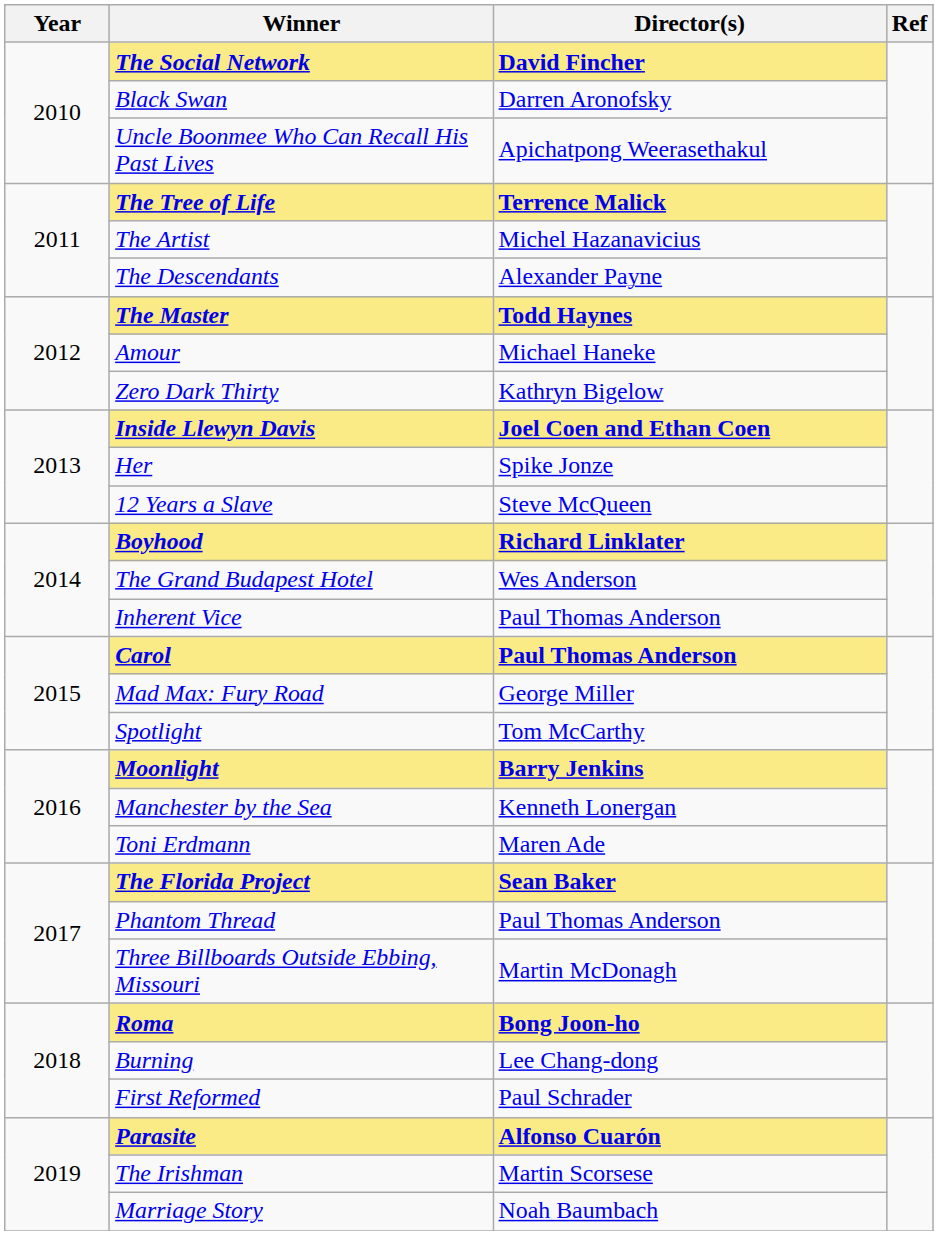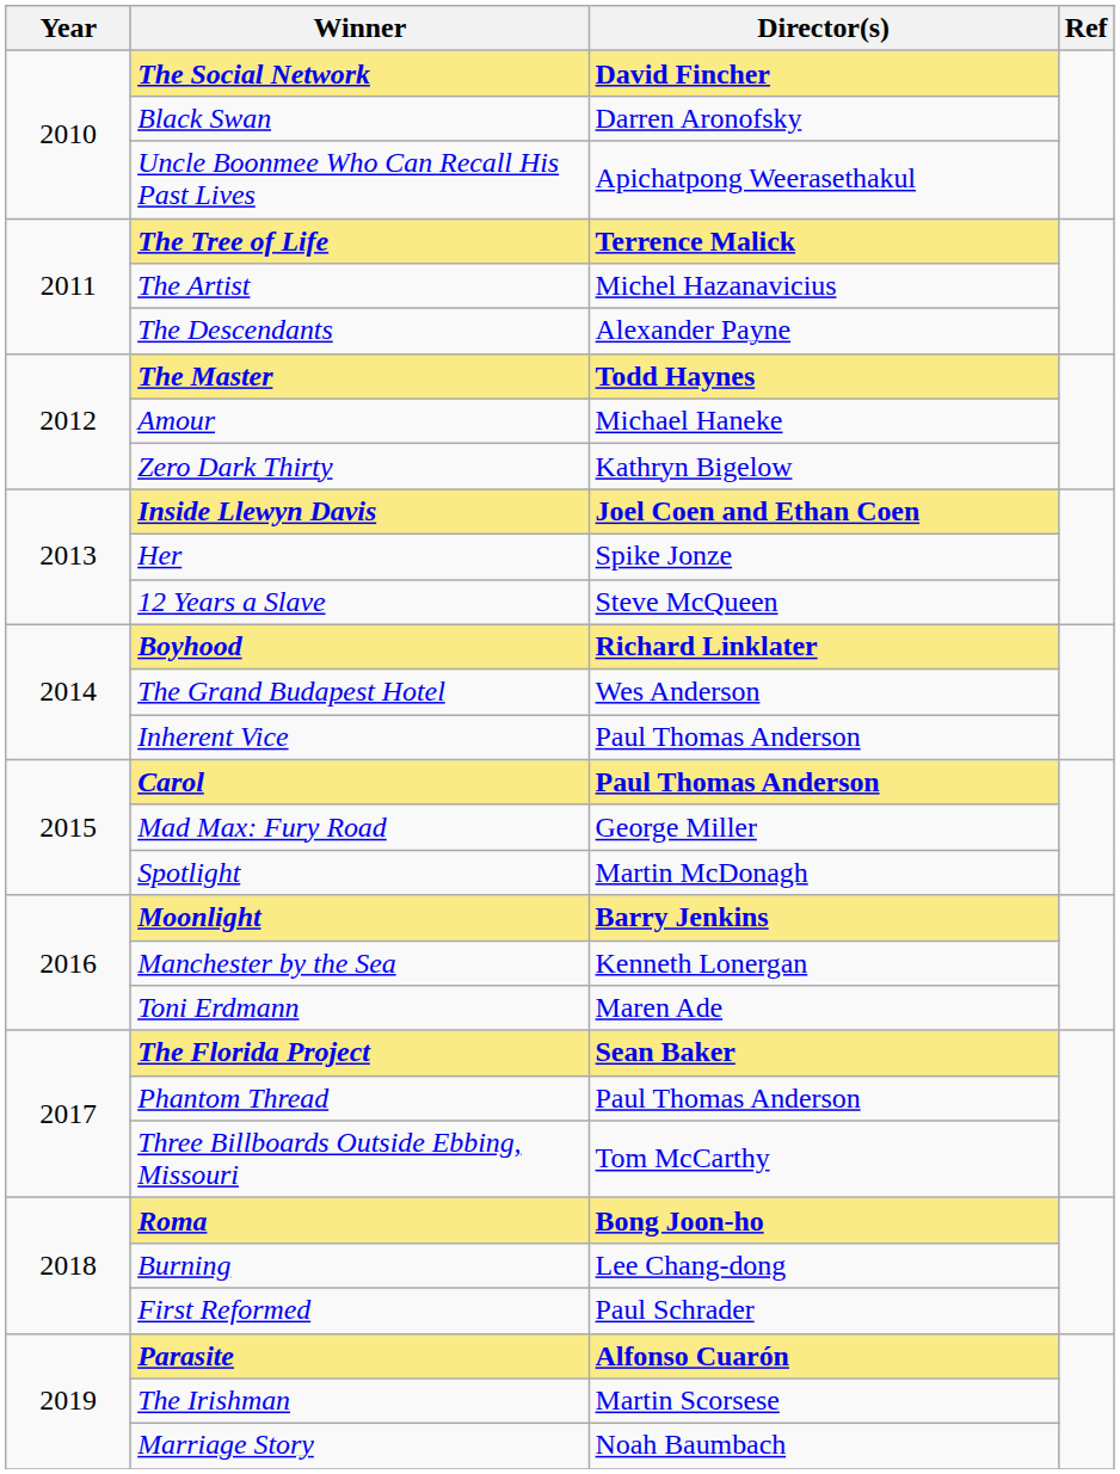Spotlight | Director(s): Tom McCarthy -> Martin McDonagh
Three Billboards Outside Ebbing, Missouri | Director(s): Martin McDonagh -> Tom McCarthy
